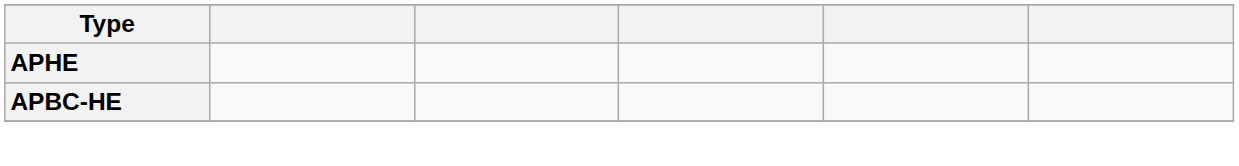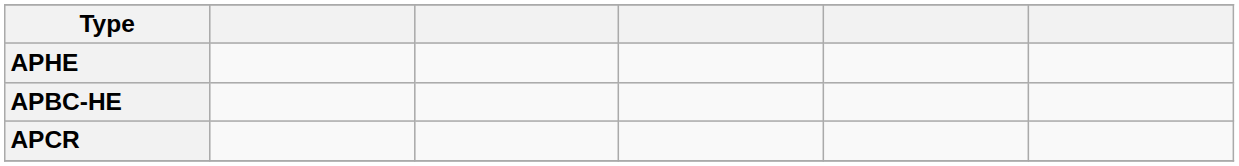+ row: APCR
